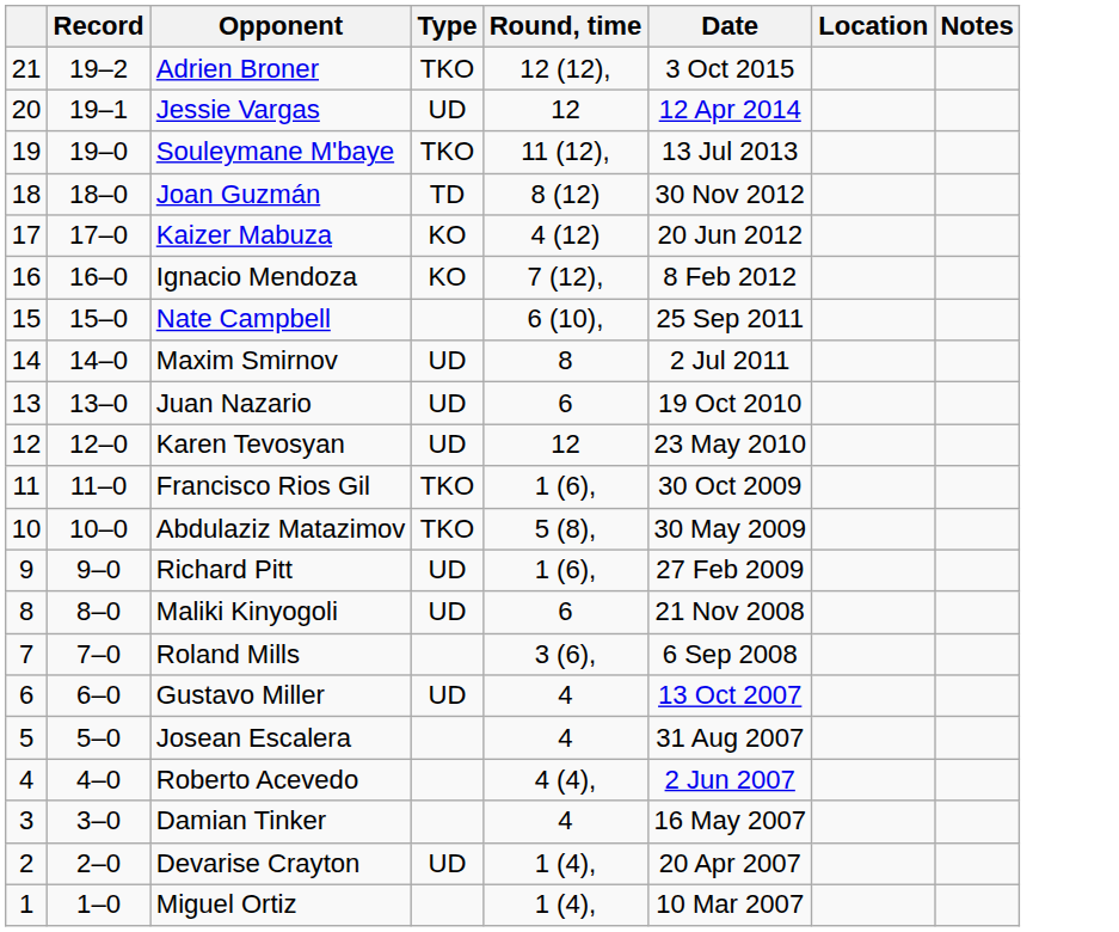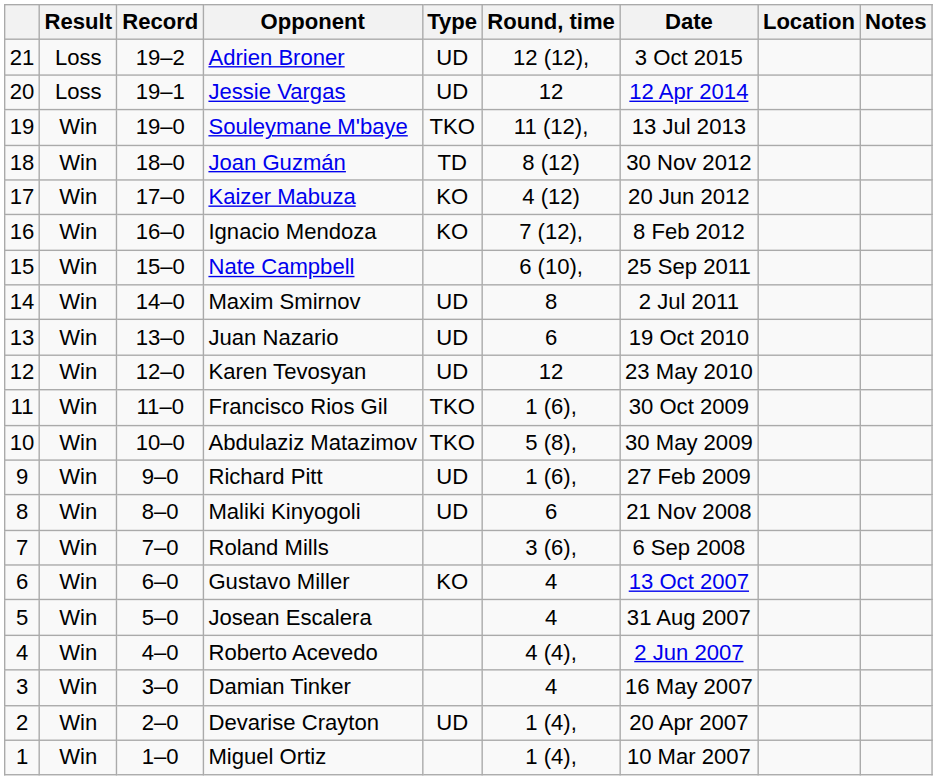+ column: Result | Loss | Loss | Win | Win | Win | Win | Win | Win | Win | Win | Win | Win | Win | Win | Win | Win | Win | Win | Win | Win | Win
Adrien Broner | Type: TKO -> UD
Gustavo Miller | Type: UD -> KO
